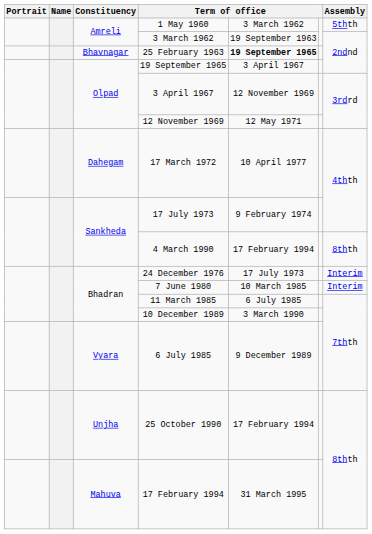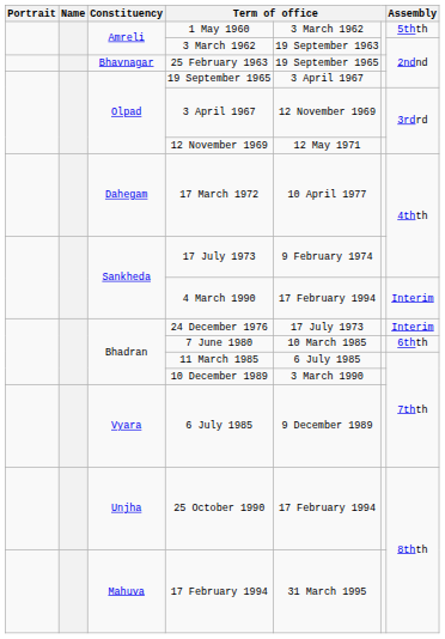25 February 1963 | column 5: bold -> normal
4 March 1990 | Assembly: 8thth -> Interim
7 June 1980 | Assembly: Interim -> 6thth
